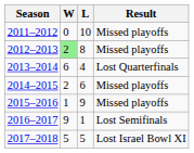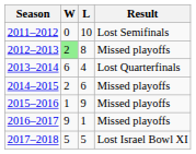2011–2012 | Result: Missed playoffs -> Lost Semifinals
2016–2017 | Result: Lost Semifinals -> Missed playoffs
